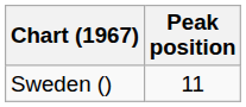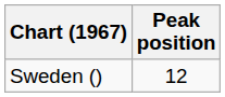Sweden () | Peak position: 11 -> 12
